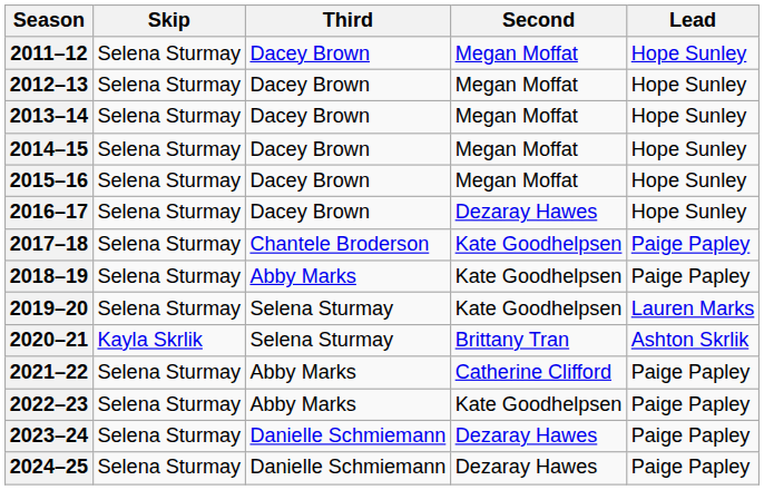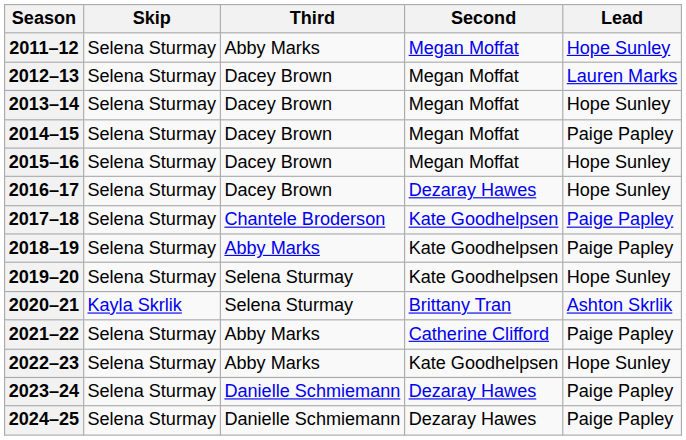2011–12 | Third: Dacey Brown -> Abby Marks
2012–13 | Lead: Hope Sunley -> Lauren Marks
2014–15 | Lead: Hope Sunley -> Paige Papley
2019–20 | Lead: Lauren Marks -> Hope Sunley
2022–23 | Lead: Paige Papley -> Hope Sunley
